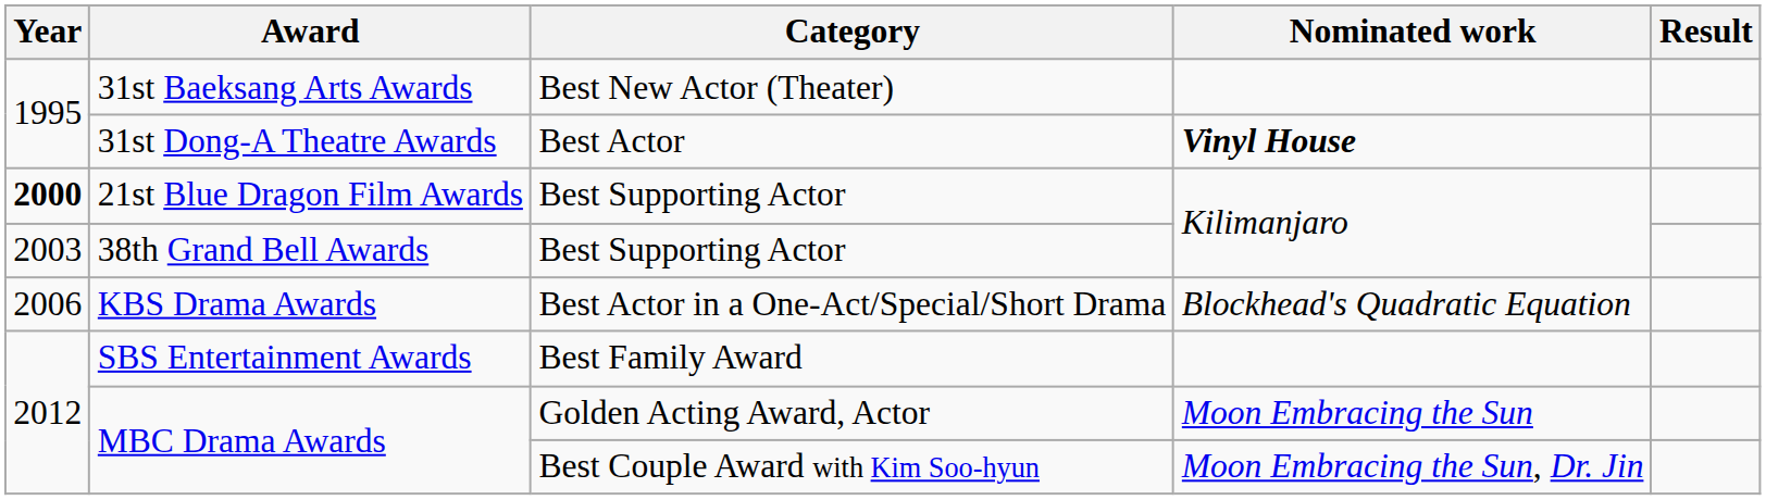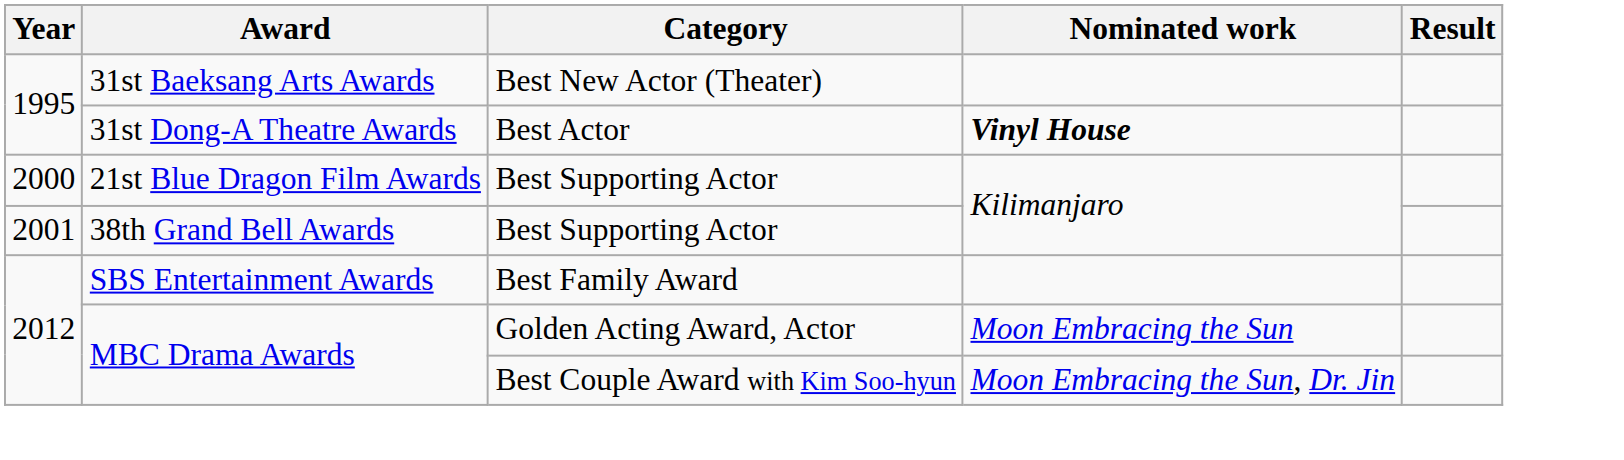21st Blue Dragon Film Awards | Year: bold -> normal
38th Grand Bell Awards | Year: 2003 -> 2001
- row: 2006 | KBS Drama Awards | Best Actor in a One-Act/Special/Short Drama | Blockhead's Quadratic Equation
